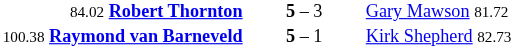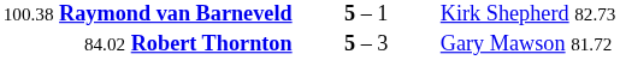rows swapped: 84.02 Robert Thornton <-> 100.38 Raymond van Barneveld
